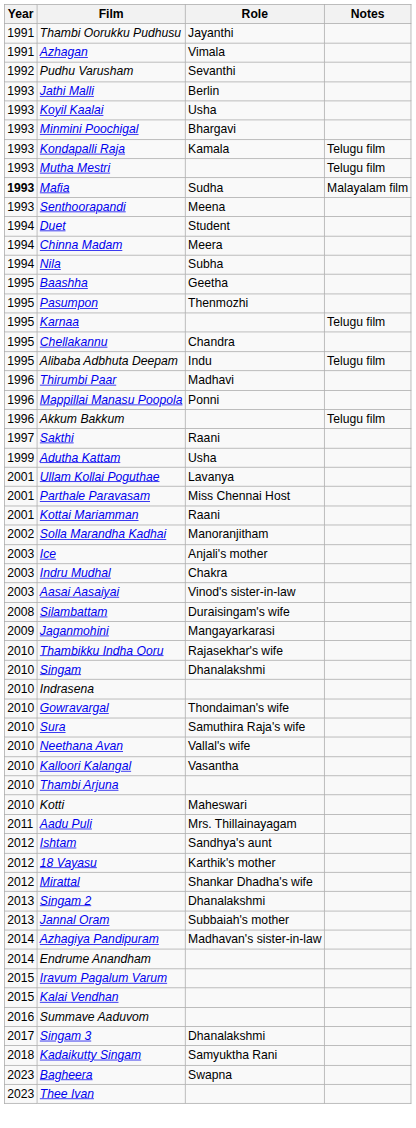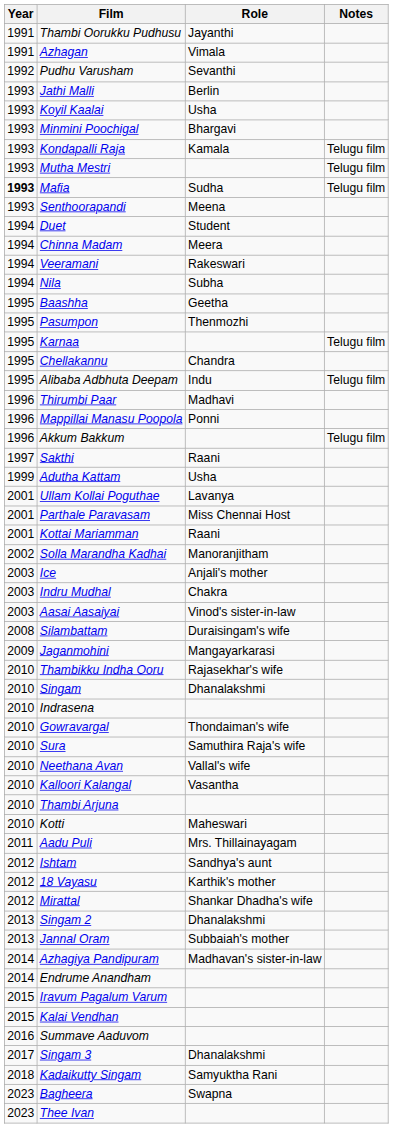Mafia | Notes: Malayalam film -> Telugu film
+ row: 1994 | Veeramani | Rakeswari
